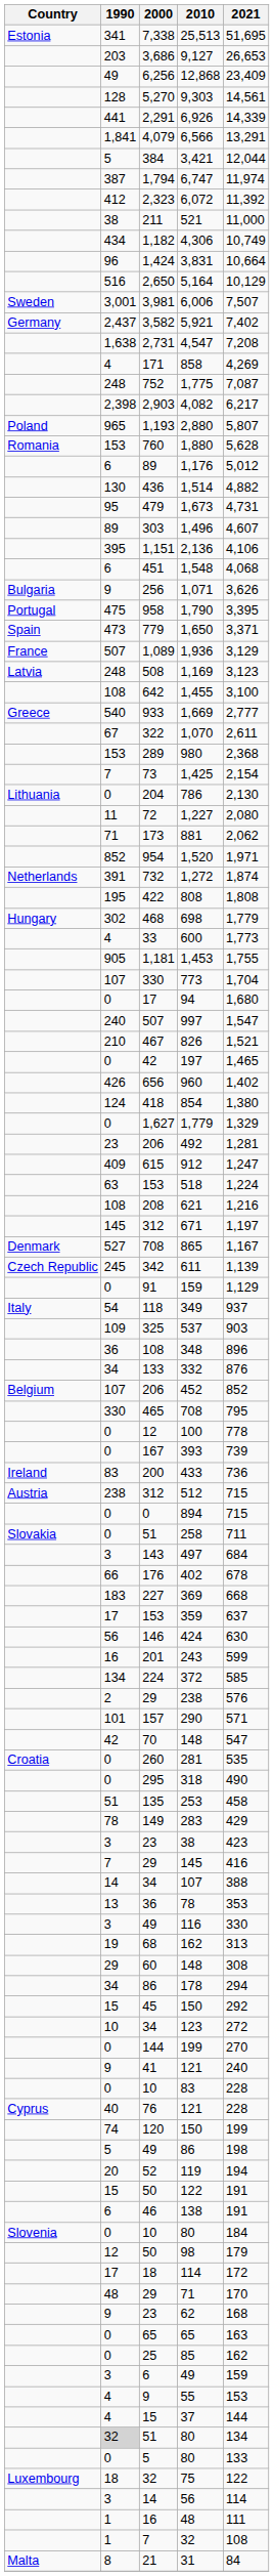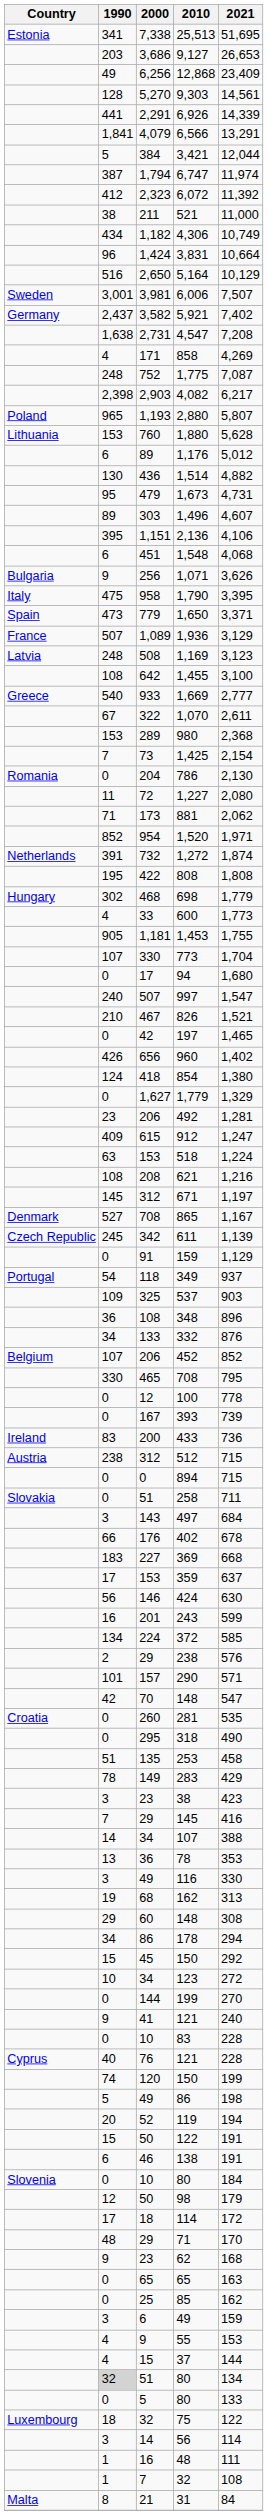1,880 | Country: Romania -> Lithuania
1,790 | Country: Portugal -> Italy
786 | Country: Lithuania -> Romania
349 | Country: Italy -> Portugal
